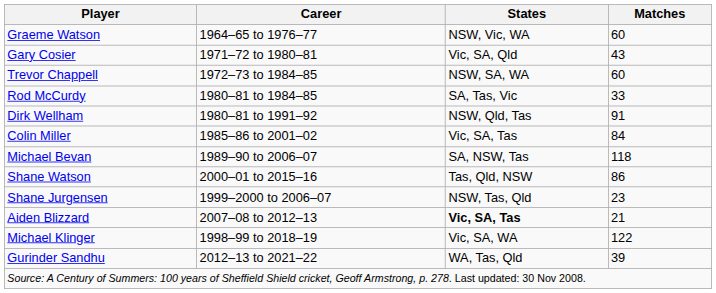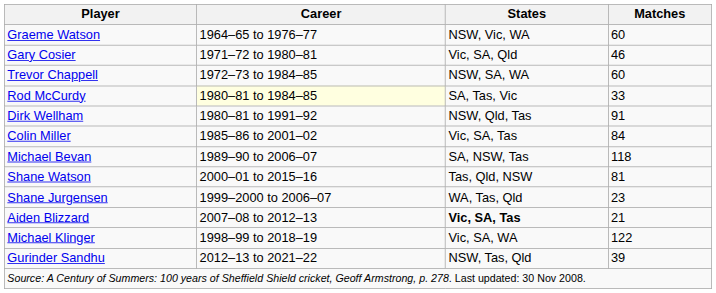Gary Cosier | Matches: 43 -> 46
Rod McCurdy | Career: no background -> lightyellow background
Shane Watson | Matches: 86 -> 81
Shane Jurgensen | States: NSW, Tas, Qld -> WA, Tas, Qld
Gurinder Sandhu | States: WA, Tas, Qld -> NSW, Tas, Qld
